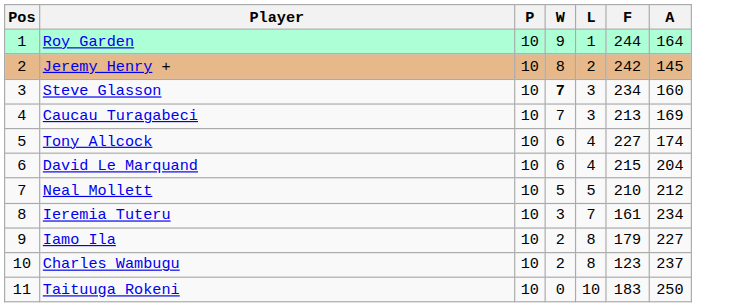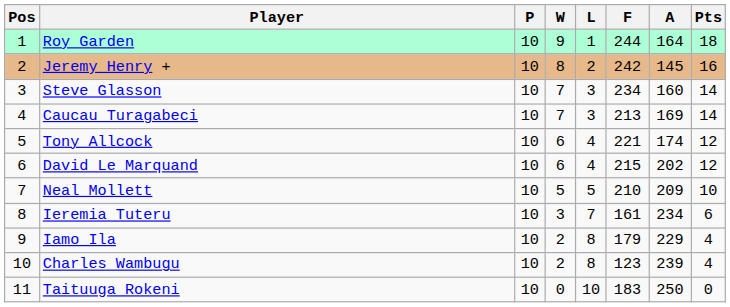+ column: Pts | 18 | 16 | 14 | 14 | 12 | 12 | 10 | 6 | 4 | 4 | 0
Steve Glasson | W: bold -> normal
Tony Allcock | F: 227 -> 221
David Le Marquand | A: 204 -> 202
Neal Mollett | A: 212 -> 209
Iamo Ila | A: 227 -> 229
Charles Wambugu | A: 237 -> 239
